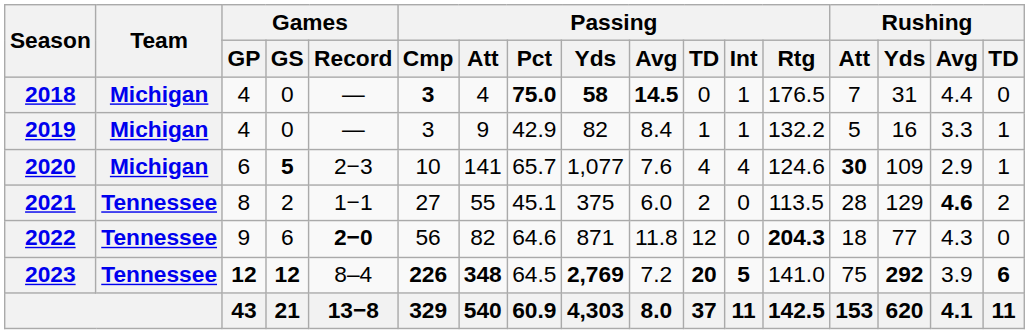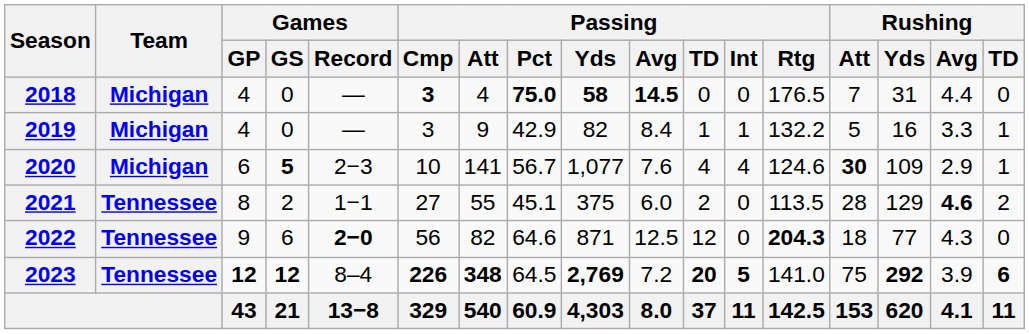2018 | Passing / Int: 1 -> 0
2020 | Passing / Pct: 65.7 -> 56.7
2022 | Passing / Avg: 11.8 -> 12.5
